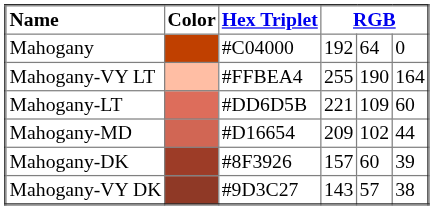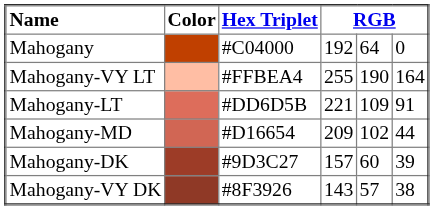Mahogany-LT | column 6: 60 -> 91
Mahogany-DK | Hex Triplet: #8F3926 -> #9D3C27
Mahogany-VY DK | Hex Triplet: #9D3C27 -> #8F3926
